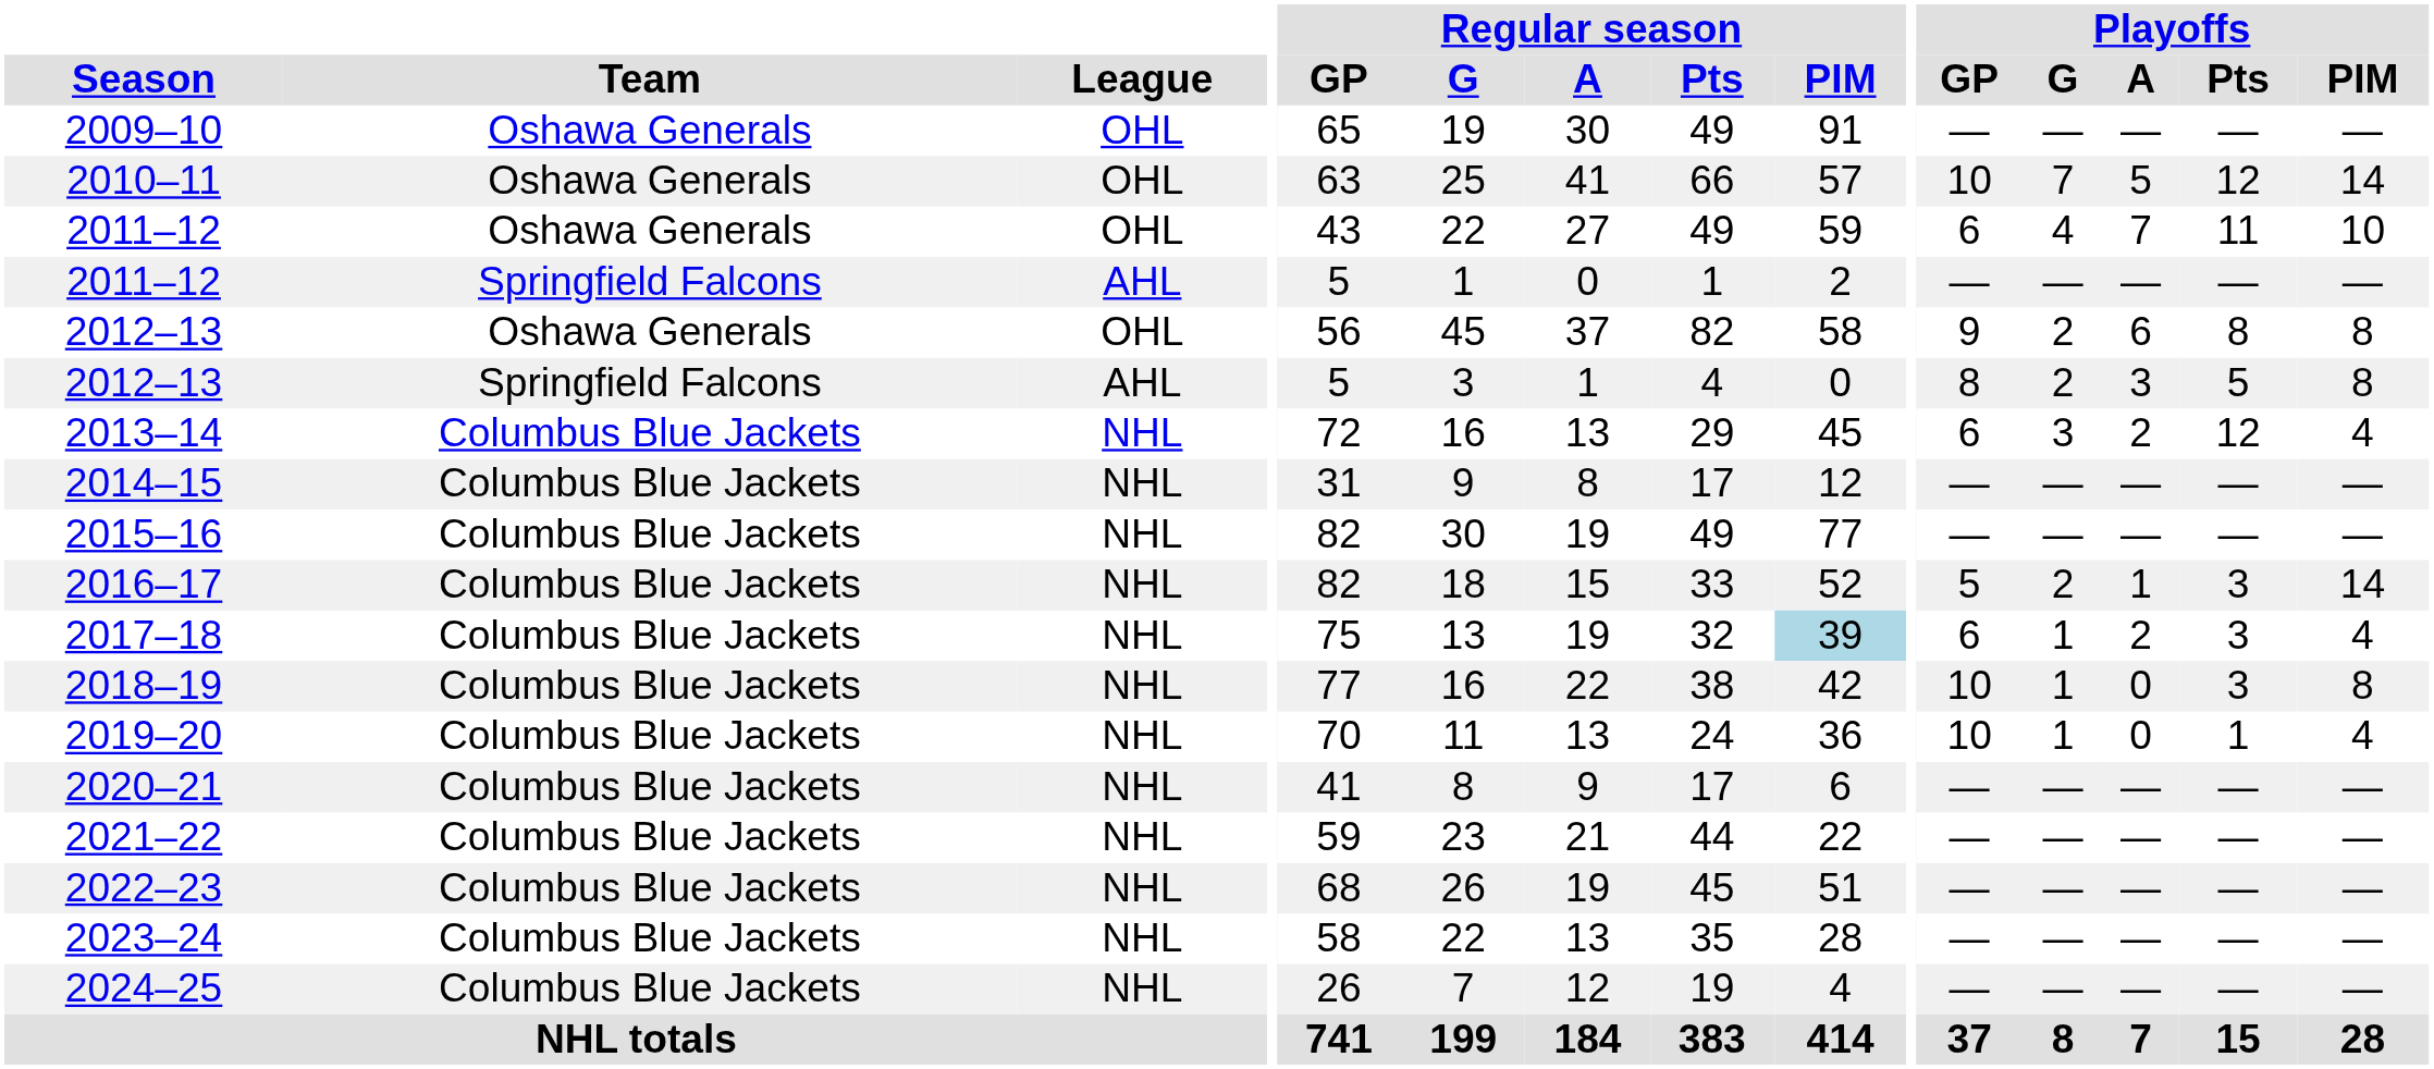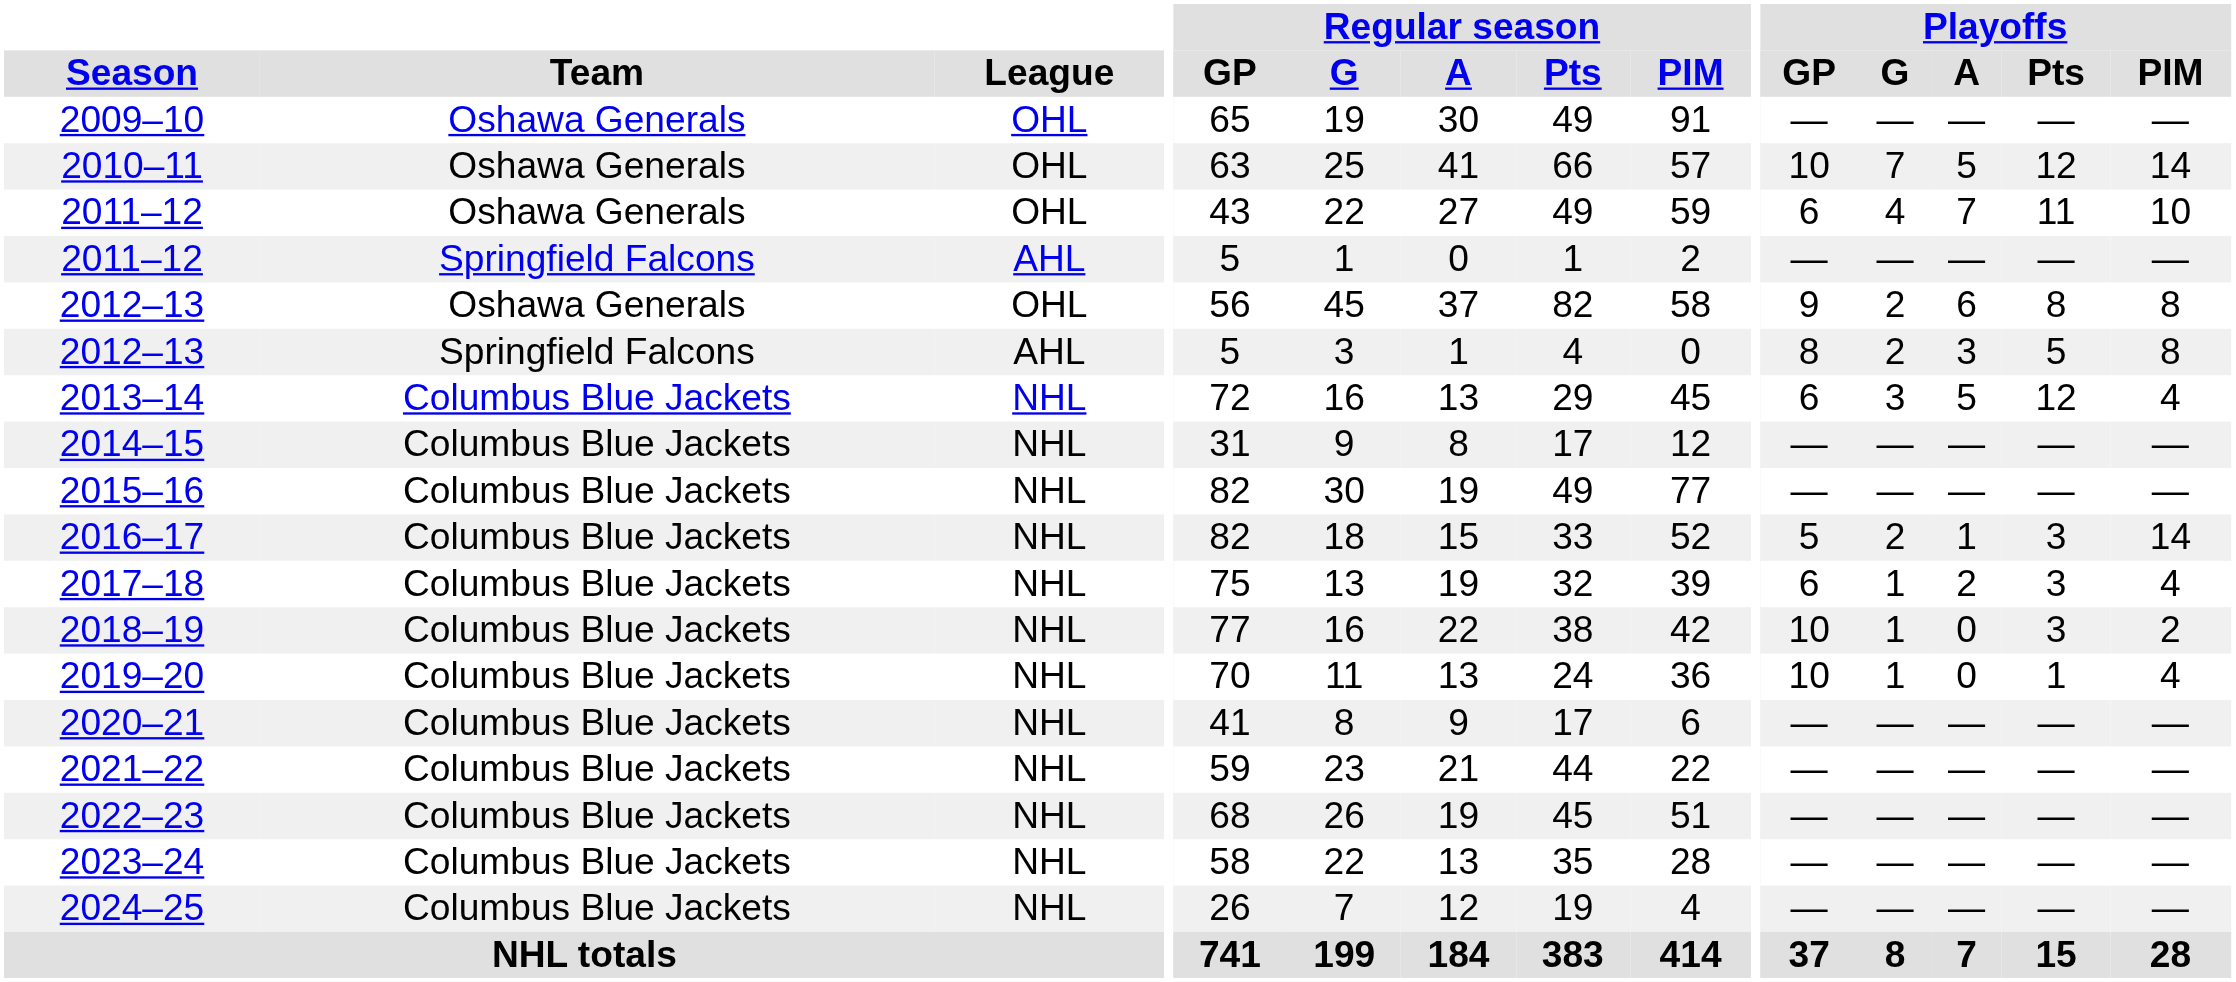2013–14 | Playoffs / A: 2 -> 5
2017–18 | Regular season / PIM: lightblue background -> no background
2018–19 | Playoffs / PIM: 8 -> 2
